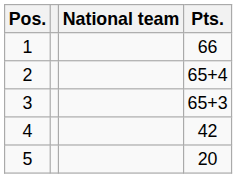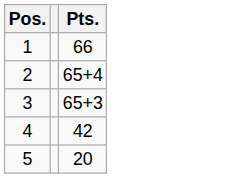- column: National team
